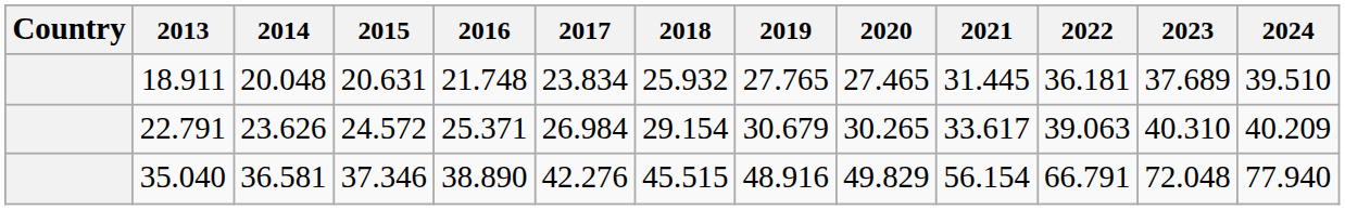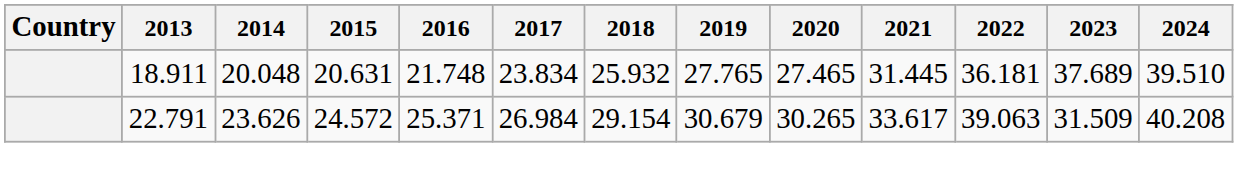22.791 | 2023: 40.310 -> 31.509
22.791 | 2024: 40.209 -> 40.208
- row: 35.040 | 36.581 | 37.346 | 38.890 | 42.276 | 45.515 | 48.916 | 49.829 | 56.154 | 66.791 | 72.048 | 77.940
